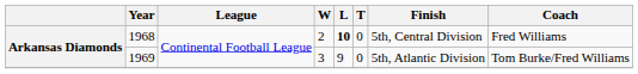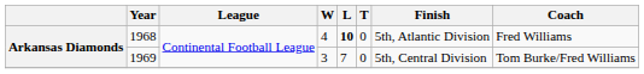1968 | W: 2 -> 4
1968 | Finish: 5th, Central Division -> 5th, Atlantic Division
1969 | L: 9 -> 7
1969 | Finish: 5th, Atlantic Division -> 5th, Central Division
